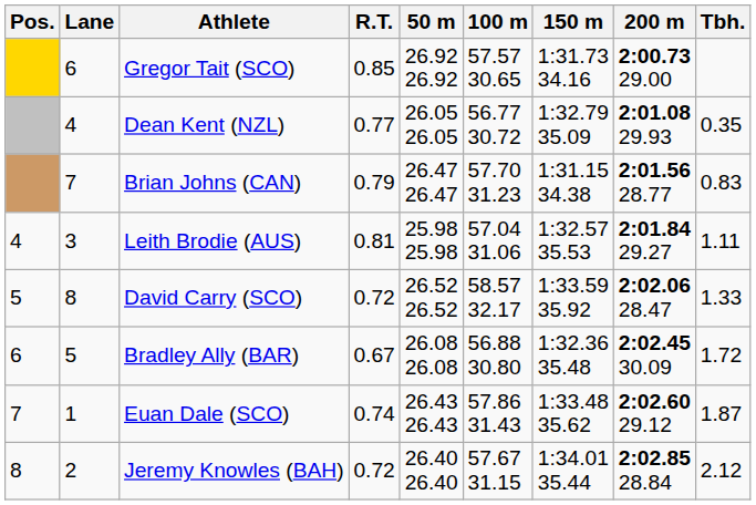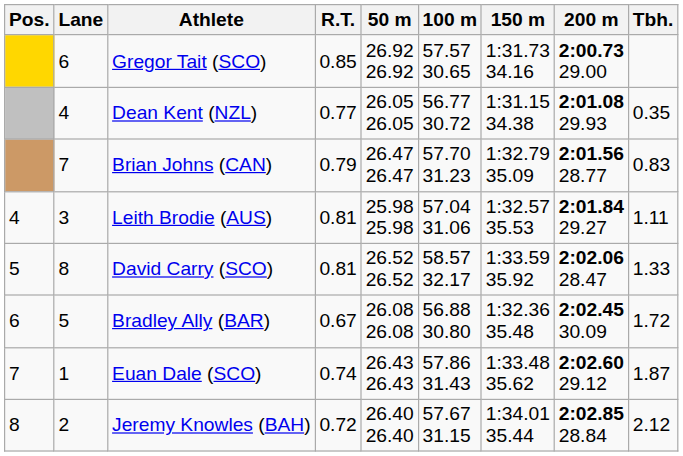Dean Kent (NZL) | 150 m: 1:32.79 35.09 -> 1:31.15 34.38
Brian Johns (CAN) | 150 m: 1:31.15 34.38 -> 1:32.79 35.09
David Carry (SCO) | R.T.: 0.72 -> 0.81
